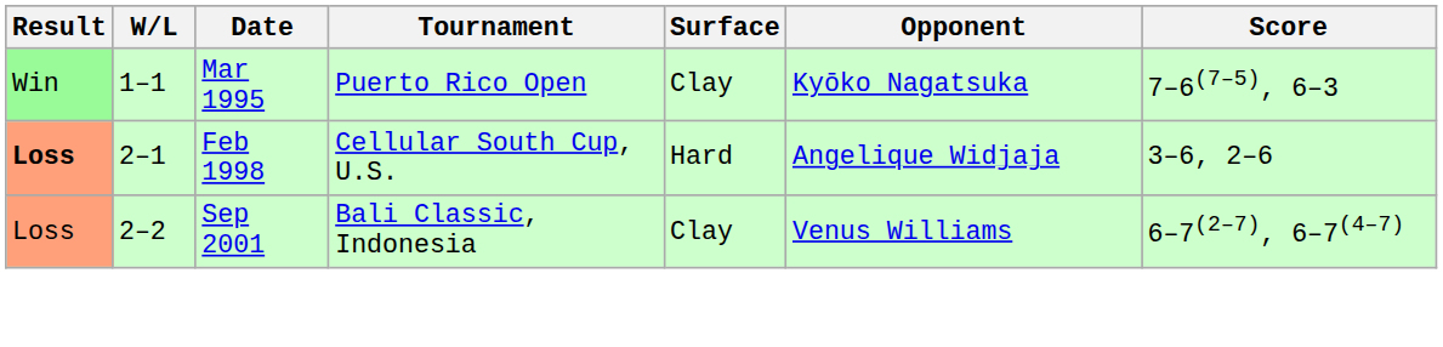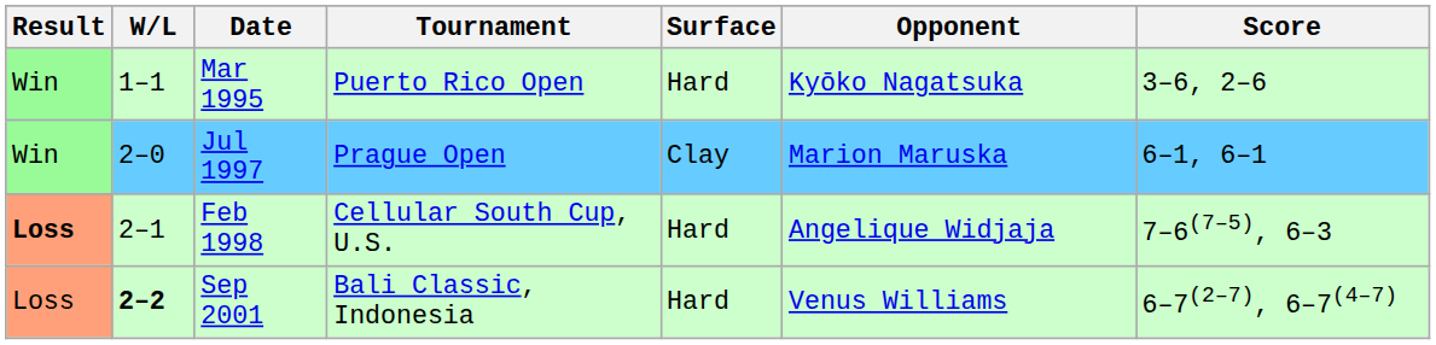Mar 1995 | Surface: Clay -> Hard
Mar 1995 | Score: 7–6(7–5), 6–3 -> 3–6, 2–6
+ row: Win | 2–0 | Jul 1997 | Prague Open | Clay | Marion Maruska | 6–1, 6–1
Feb 1998 | Score: 3–6, 2–6 -> 7–6(7–5), 6–3
Sep 2001 | W/L: normal -> bold
Sep 2001 | Surface: Clay -> Hard
